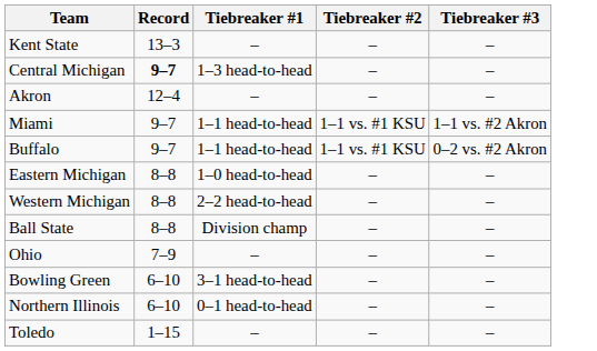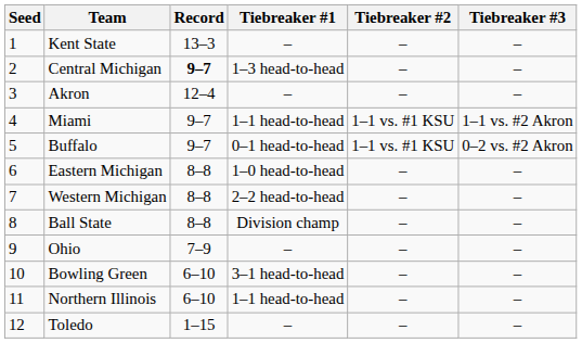+ column: Seed | 1 | 2 | 3 | 4 | 5 | 6 | 7 | 8 | 9 | 10 | 11 | 12
Buffalo | Tiebreaker #1: 1–1 head-to-head -> 0–1 head-to-head
Northern Illinois | Tiebreaker #1: 0–1 head-to-head -> 1–1 head-to-head
